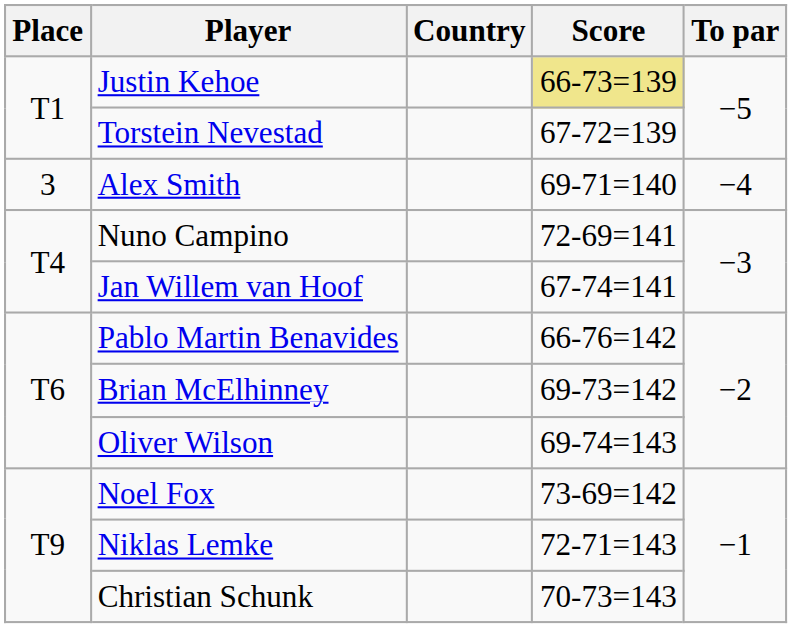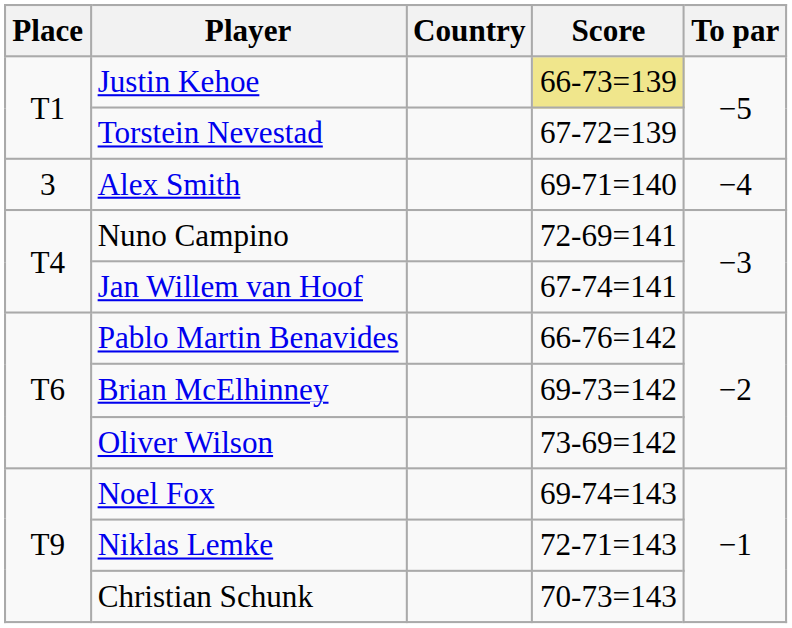Oliver Wilson | Score: 69-74=143 -> 73-69=142
Noel Fox | Score: 73-69=142 -> 69-74=143
